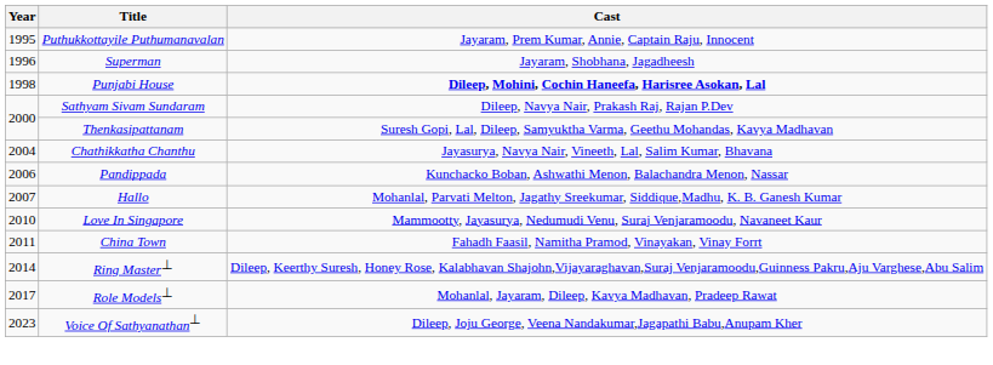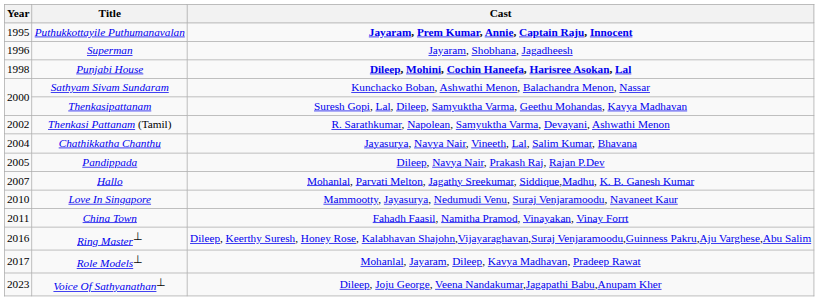Puthukkottayile Puthumanavalan | Cast: normal -> bold
Sathyam Sivam Sundaram | Cast: Dileep, Navya Nair, Prakash Raj, Rajan P.Dev -> Kunchacko Boban, Ashwathi Menon, Balachandra Menon, Nassar
+ row: 2002 | Thenkasi Pattanam (Tamil) | R. Sarathkumar, Napolean, Samyuktha Varma, Devayani, Ashwathi Menon
Pandippada | Year: 2006 -> 2005
Pandippada | Cast: Kunchacko Boban, Ashwathi Menon, Balachandra Menon, Nassar -> Dileep, Navya Nair, Prakash Raj, Rajan P.Dev
Ring Master⊥ | Year: 2014 -> 2016
